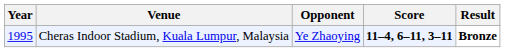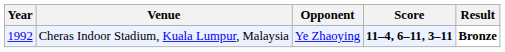Cheras Indoor Stadium, Kuala Lumpur, Malaysia | Year: 1995 -> 1992
